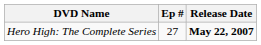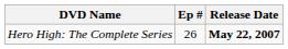Hero High: The Complete Series | Ep #: 27 -> 26
